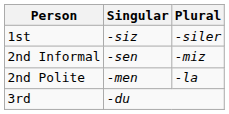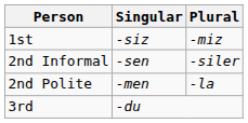1st | Plural: -siler -> -miz
2nd Informal | Plural: -miz -> -siler
